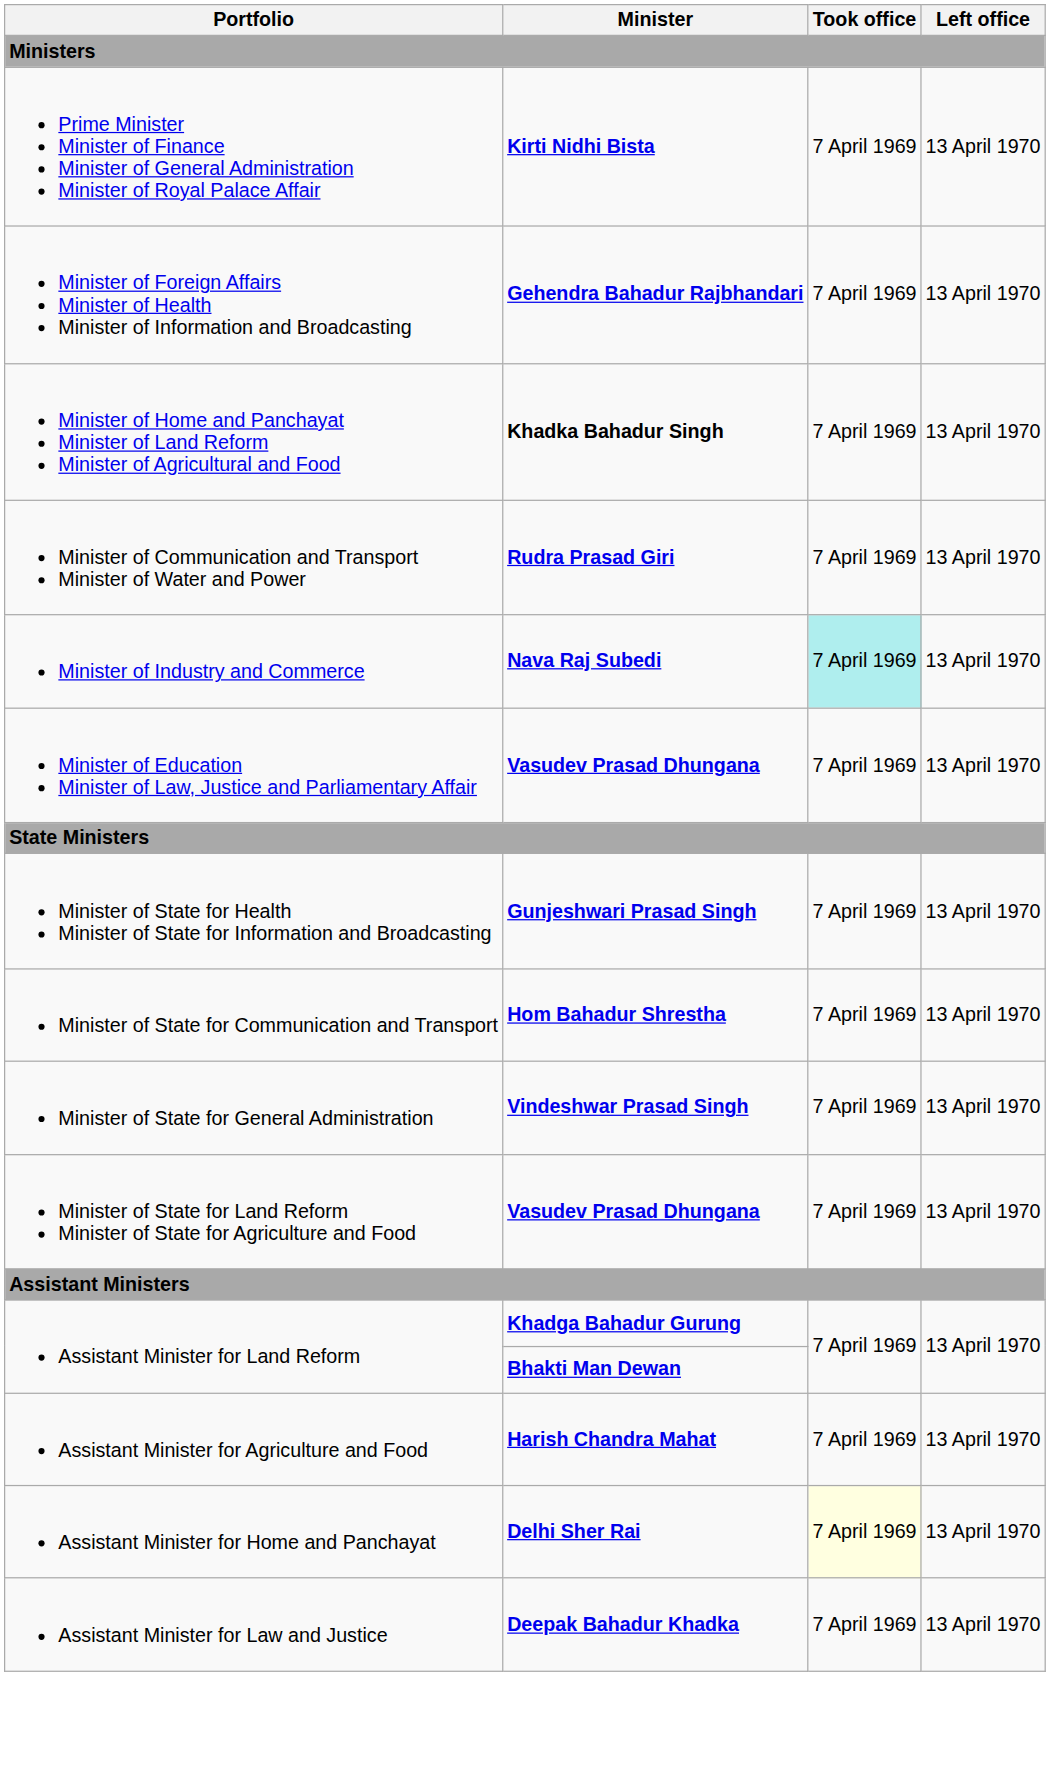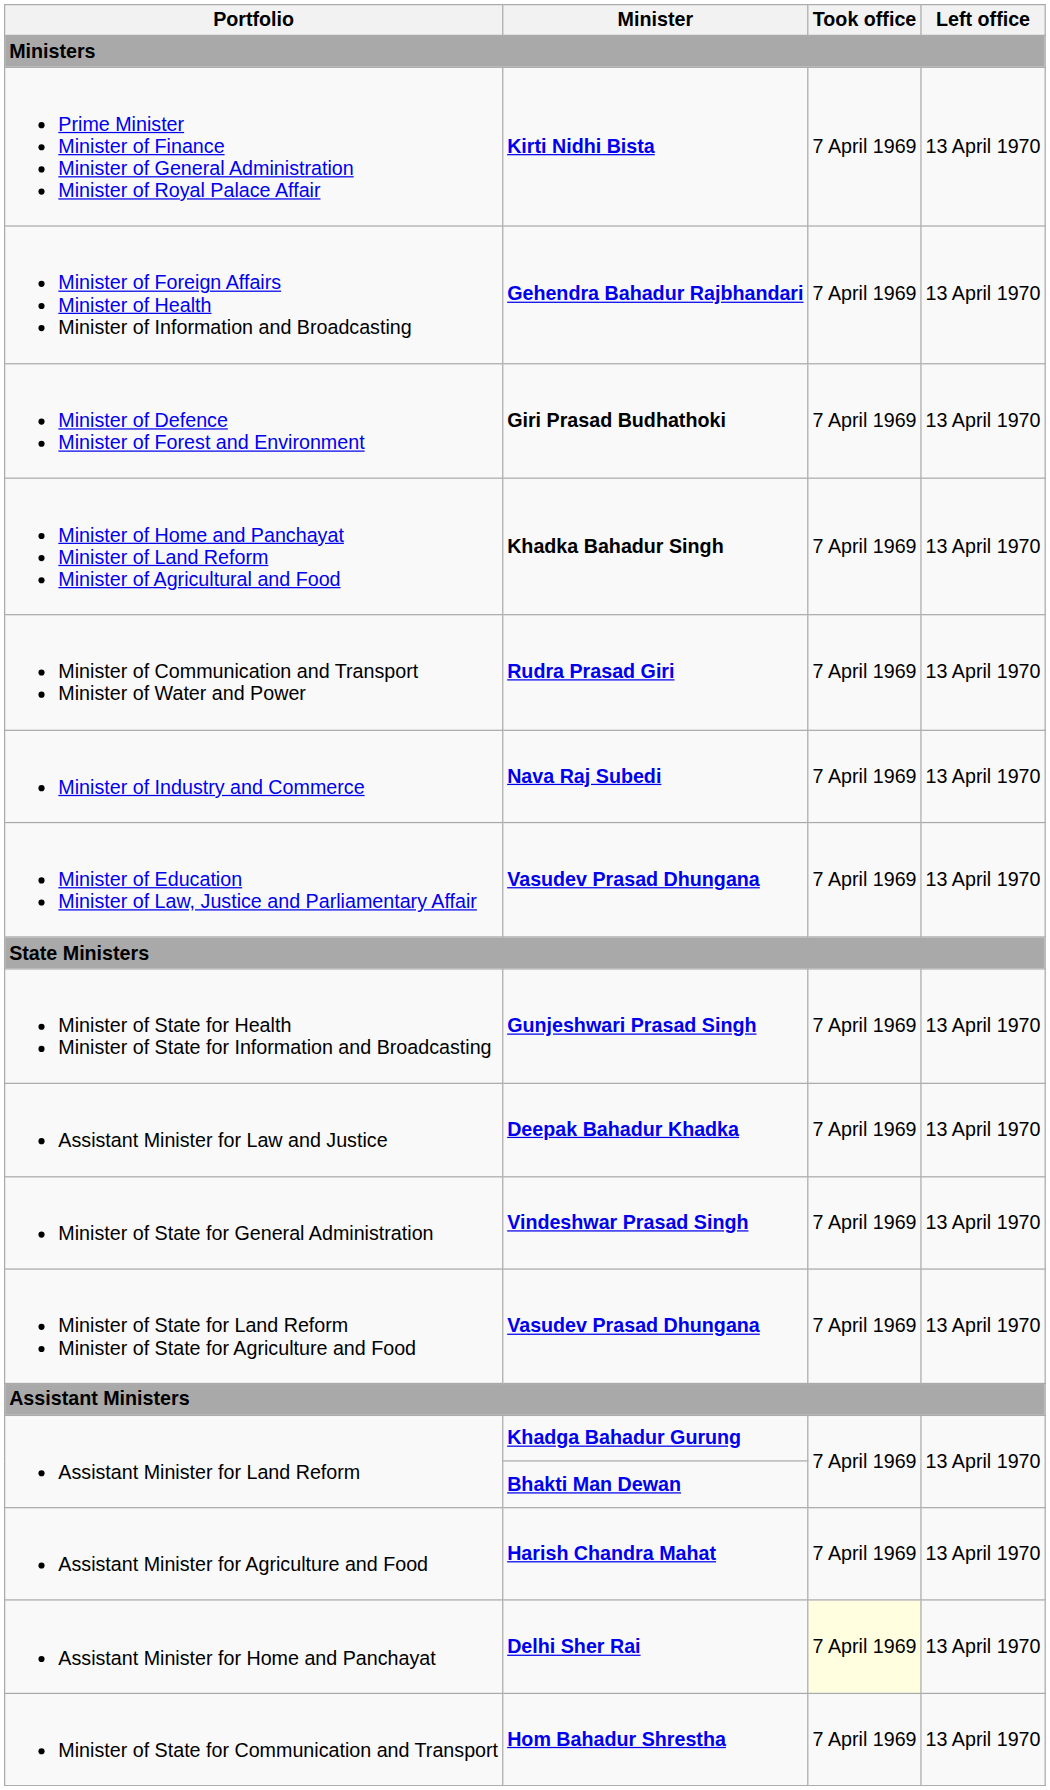+ row: Minister of Defence Minister of Forest and Environment | Giri Prasad Budhathoki | 7 April 1969 | 13 April 1970
Minister of Industry and Commerce | Took office: paleturquoise background -> no background
rows swapped: Minister of State for Communication and Transport <-> Assistant Minister for Law and Justice
